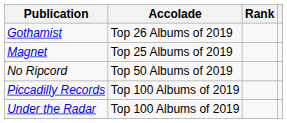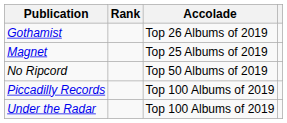columns swapped: Accolade <-> Rank
